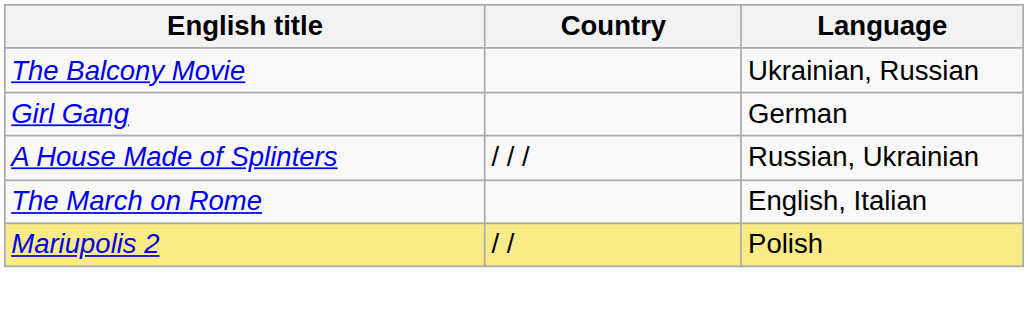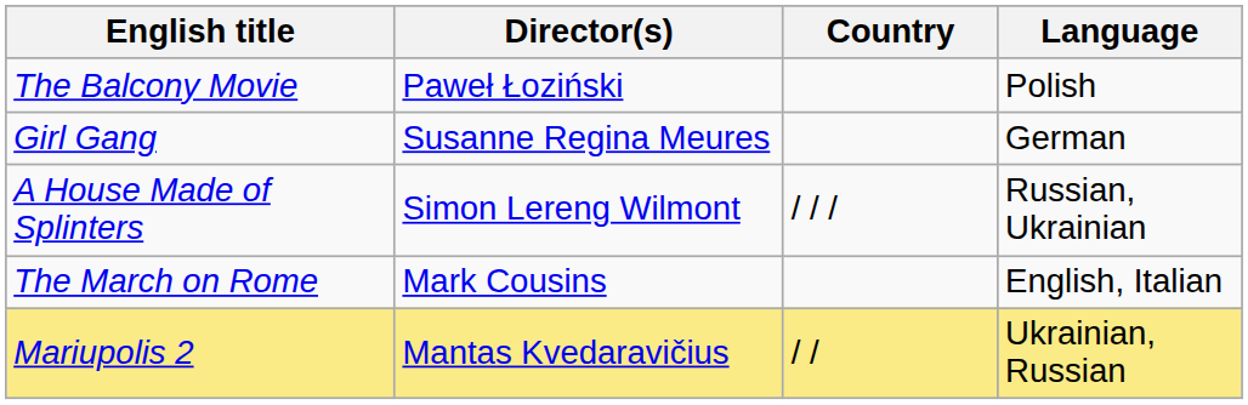+ column: Director(s) | Paweł Łoziński | Susanne Regina Meures | Simon Lereng Wilmont | Mark Cousins | Mantas Kvedaravičius
The Balcony Movie | Language: Ukrainian, Russian -> Polish
Mariupolis 2 | Language: Polish -> Ukrainian, Russian
